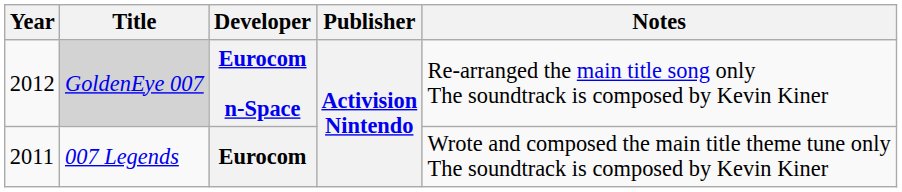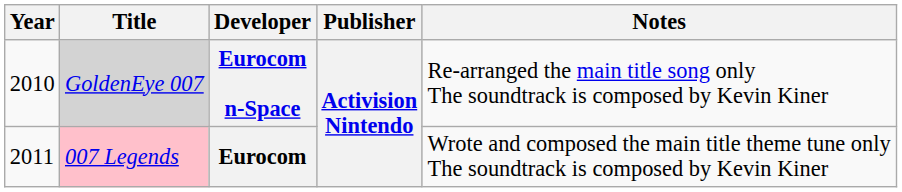Eurocom n-Space | Year: 2012 -> 2010
Eurocom | Title: no background -> pink background
